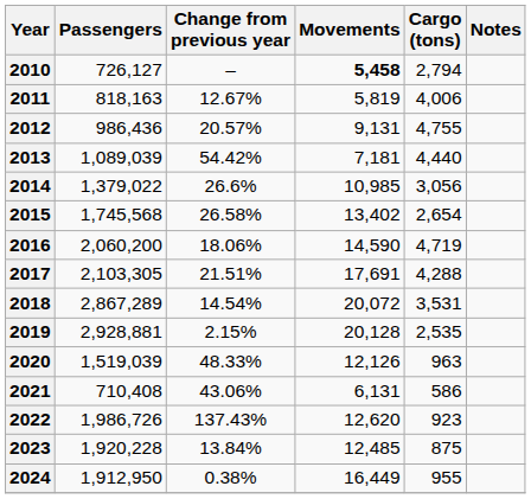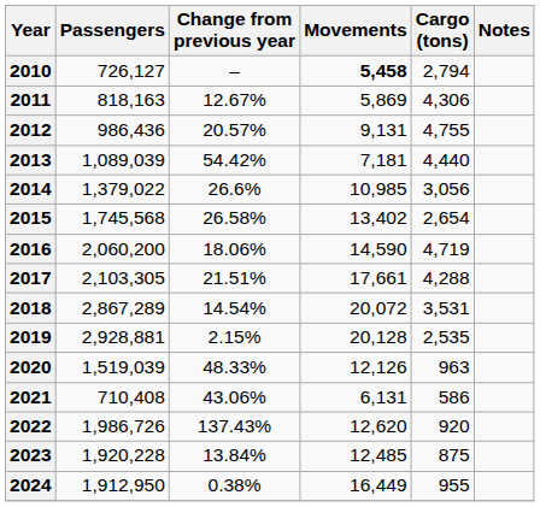2011 | Movements: 5,819 -> 5,869
2011 | Cargo (tons): 4,006 -> 4,306
2017 | Movements: 17,691 -> 17,661
2022 | Cargo (tons): 923 -> 920
